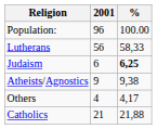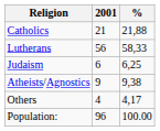rows swapped: Catholics <-> Population:
Judaism | %: bold -> normal
